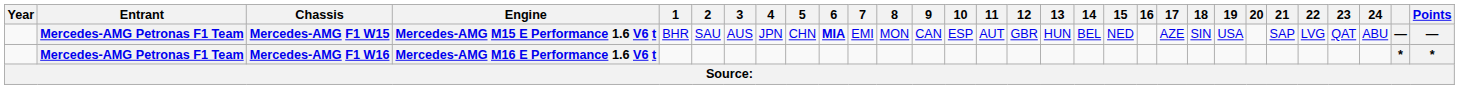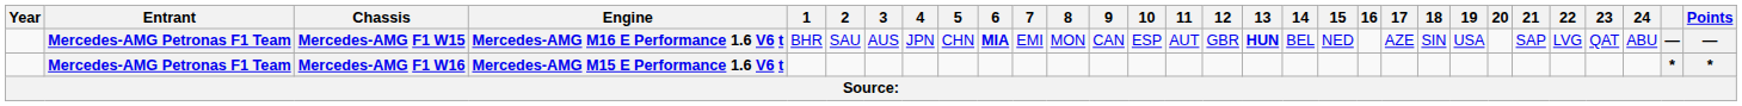Mercedes-AMG F1 W15 | Engine: Mercedes-AMG M15 E Performance 1.6 V6 t -> Mercedes-AMG M16 E Performance 1.6 V6 t
Mercedes-AMG F1 W15 | 13: normal -> bold
Mercedes-AMG F1 W16 | Engine: Mercedes-AMG M16 E Performance 1.6 V6 t -> Mercedes-AMG M15 E Performance 1.6 V6 t
